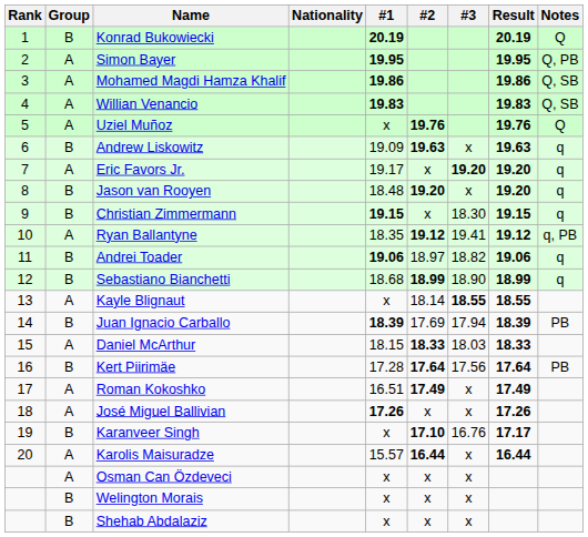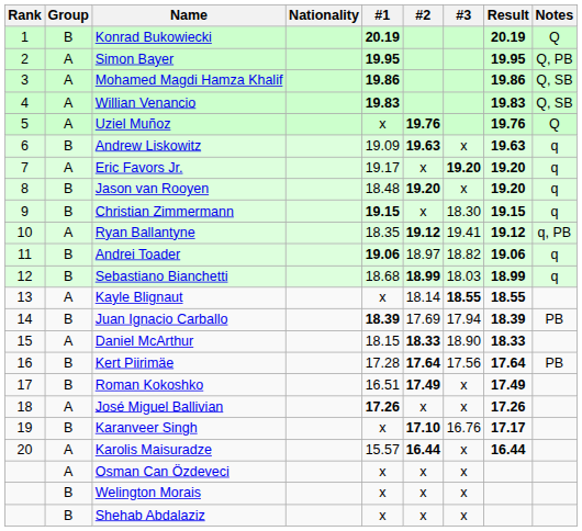Sebastiano Bianchetti | #3: 18.90 -> 18.03
Daniel McArthur | #3: 18.03 -> 18.90
Roman Kokoshko | Group: A -> B
